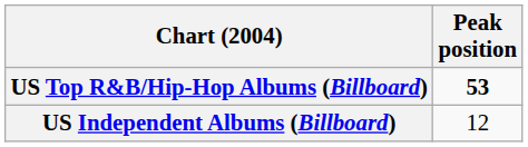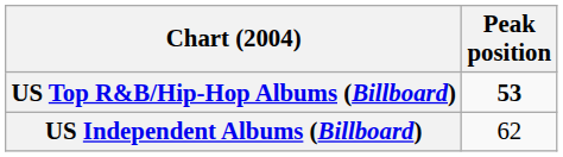US Independent Albums (Billboard) | Peak position: 12 -> 62
